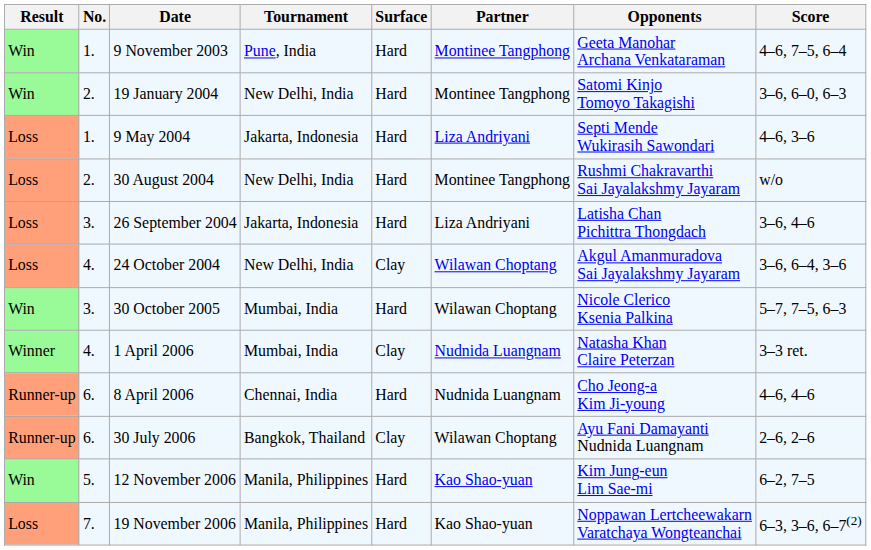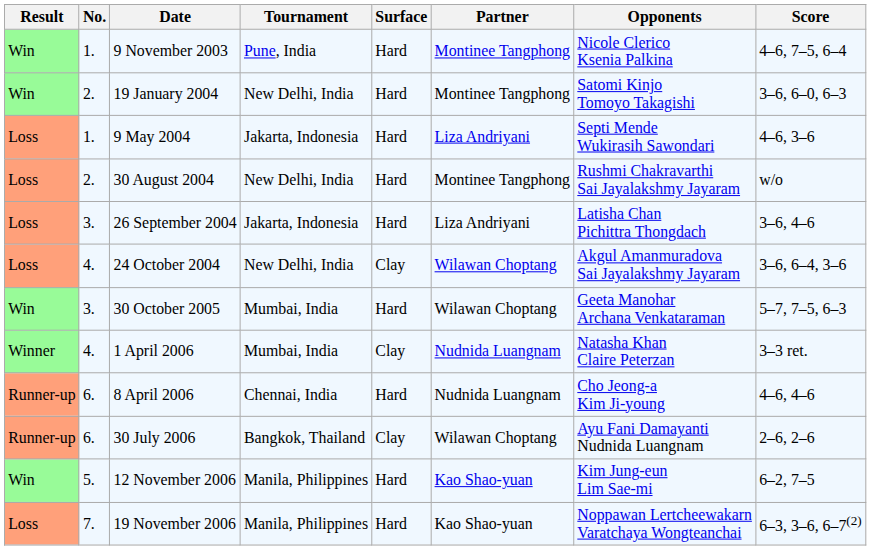9 November 2003 | Opponents: Geeta Manohar Archana Venkataraman -> Nicole Clerico Ksenia Palkina
30 October 2005 | Opponents: Nicole Clerico Ksenia Palkina -> Geeta Manohar Archana Venkataraman
